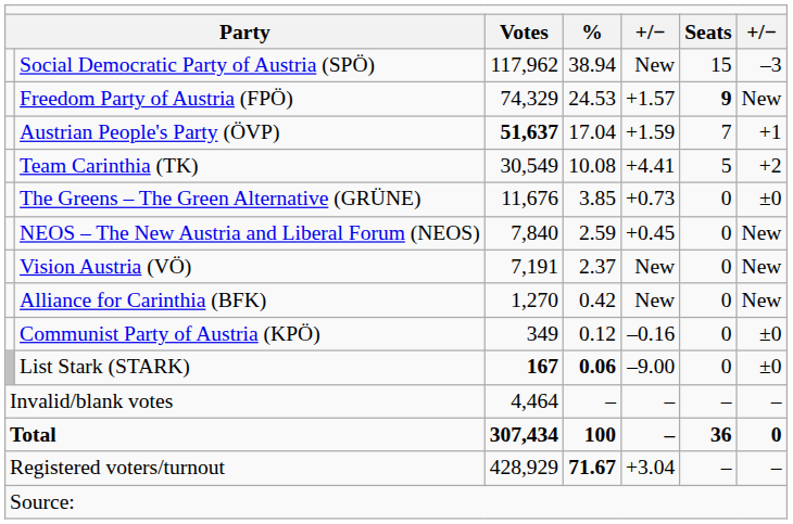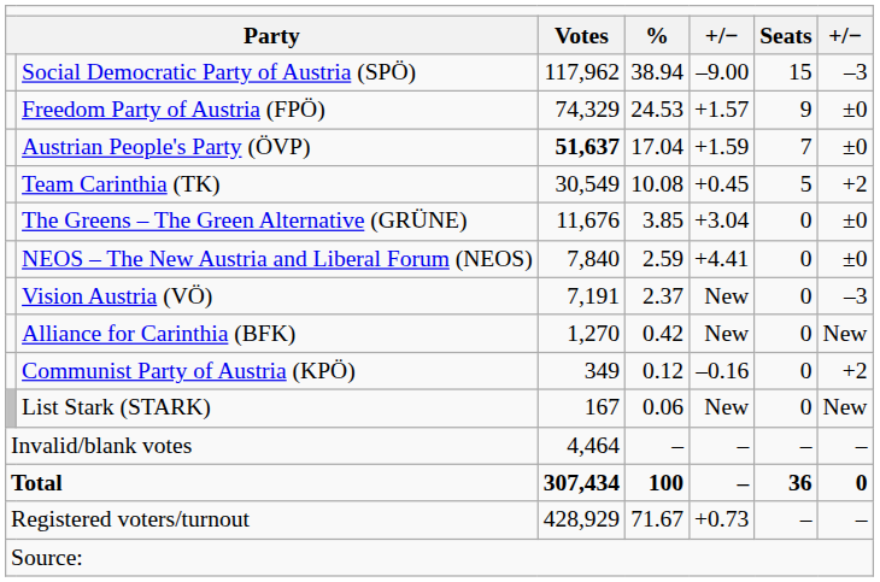Social Democratic Party of Austria (SPÖ) | column 5: New -> –9.00
Freedom Party of Austria (FPÖ) | column 6: bold -> normal
Freedom Party of Austria (FPÖ) | column 7: New -> ±0
Austrian People's Party (ÖVP) | column 7: +1 -> ±0
Team Carinthia (TK) | column 5: +4.41 -> +0.45
The Greens – The Green Alternative (GRÜNE) | column 5: +0.73 -> +3.04
NEOS – The New Austria and Liberal Forum (NEOS) | column 5: +0.45 -> +4.41
NEOS – The New Austria and Liberal Forum (NEOS) | column 7: New -> ±0
Vision Austria (VÖ) | column 7: New -> –3
Communist Party of Austria (KPÖ) | column 7: ±0 -> +2
List Stark (STARK) | column 3: bold -> normal
List Stark (STARK) | column 4: bold -> normal
List Stark (STARK) | column 5: –9.00 -> New
List Stark (STARK) | column 7: ±0 -> New
Registered voters/turnout | column 4: bold -> normal
Registered voters/turnout | column 5: +3.04 -> +0.73
